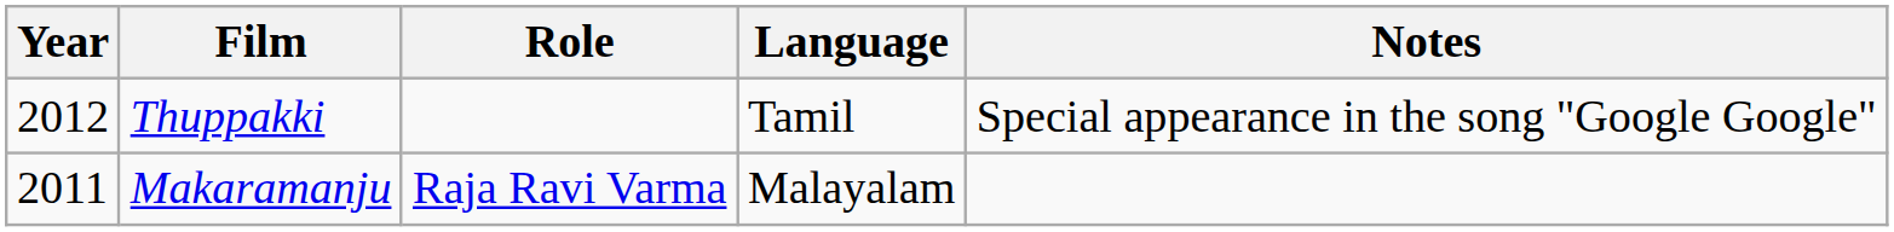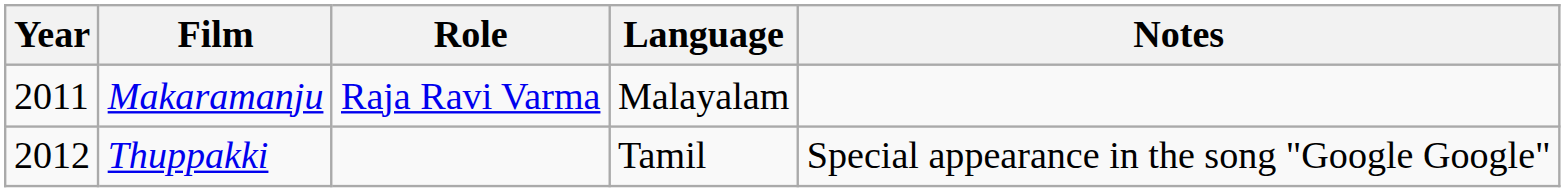rows swapped: Makaramanju <-> Thuppakki
